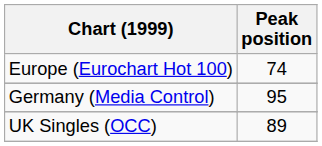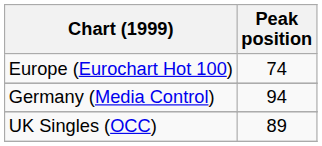Germany (Media Control) | Peak position: 95 -> 94
